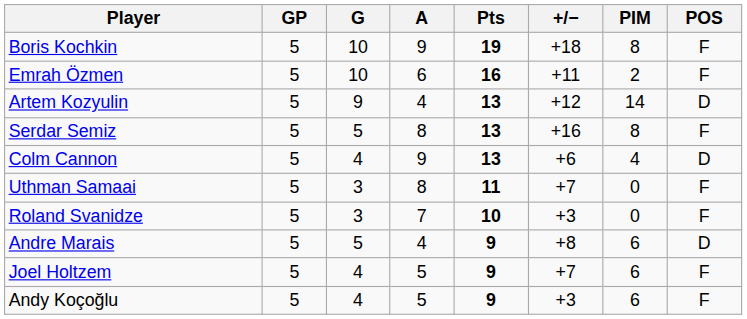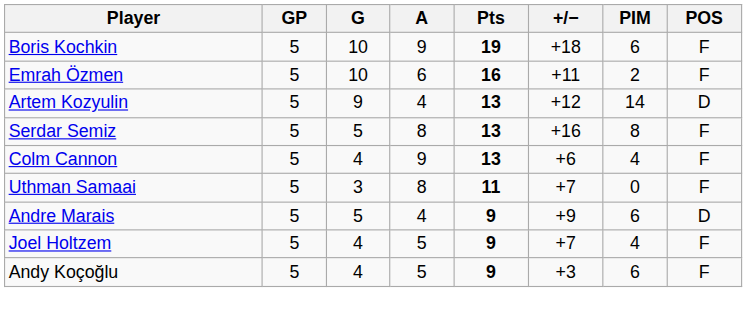Boris Kochkin | PIM: 8 -> 6
Colm Cannon | POS: D -> F
- row: Roland Svanidze | 5 | 3 | 7 | 10 | +3 | 0 | F
Andre Marais | +/−: +8 -> +9
Joel Holtzem | PIM: 6 -> 4
